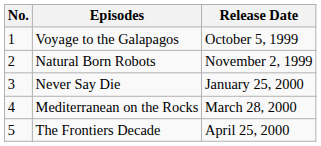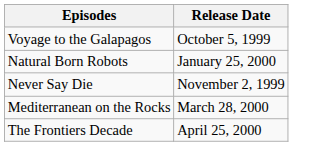- column: No. | 1 | 2 | 3 | 4 | 5
Natural Born Robots | Release Date: November 2, 1999 -> January 25, 2000
Never Say Die | Release Date: January 25, 2000 -> November 2, 1999
